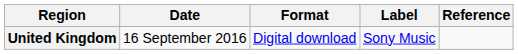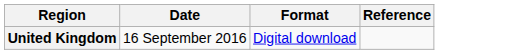- column: Label | Sony Music
